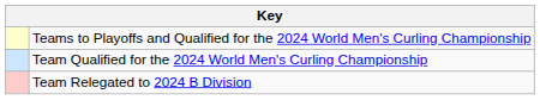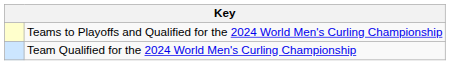- row: Team Relegated to 2024 B Division
